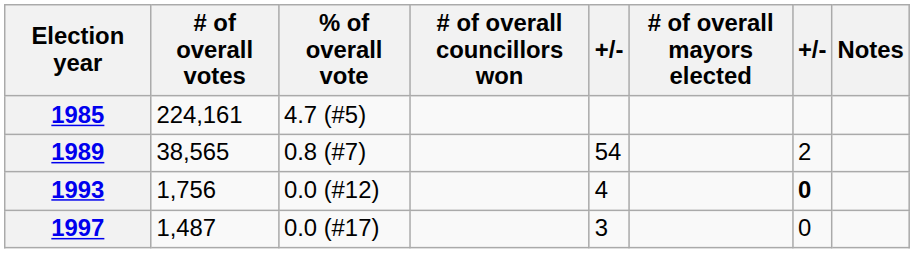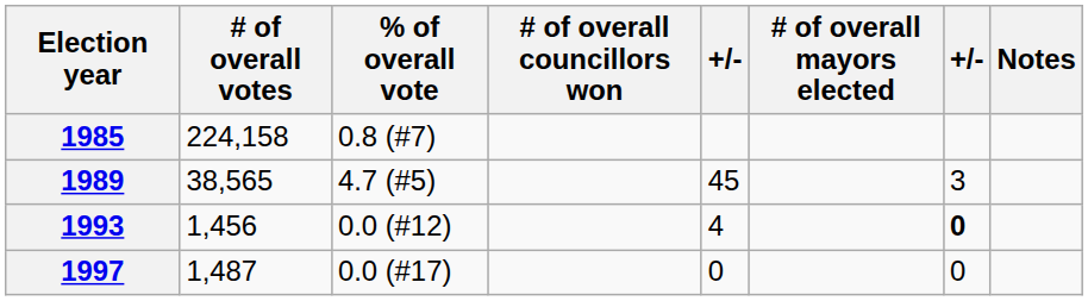1985 | # of overall votes: 224,161 -> 224,158
1985 | % of overall vote: 4.7 (#5) -> 0.8 (#7)
1989 | % of overall vote: 0.8 (#7) -> 4.7 (#5)
1989 | column 5: 54 -> 45
1989 | column 7: 2 -> 3
1993 | # of overall votes: 1,756 -> 1,456
1997 | column 5: 3 -> 0
